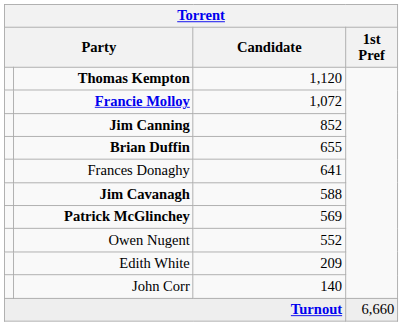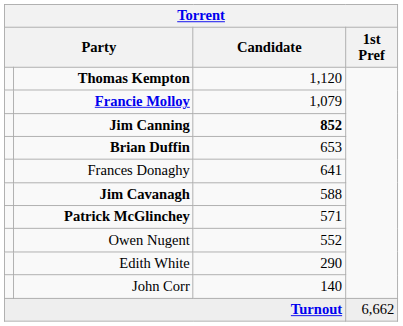Francie Molloy | Candidate: 1,072 -> 1,079
Jim Canning | Candidate: normal -> bold
Brian Duffin | Candidate: 655 -> 653
Patrick McGlinchey | Candidate: 569 -> 571
Edith White | Candidate: 209 -> 290
Turnout | 1st Pref: 6,660 -> 6,662
